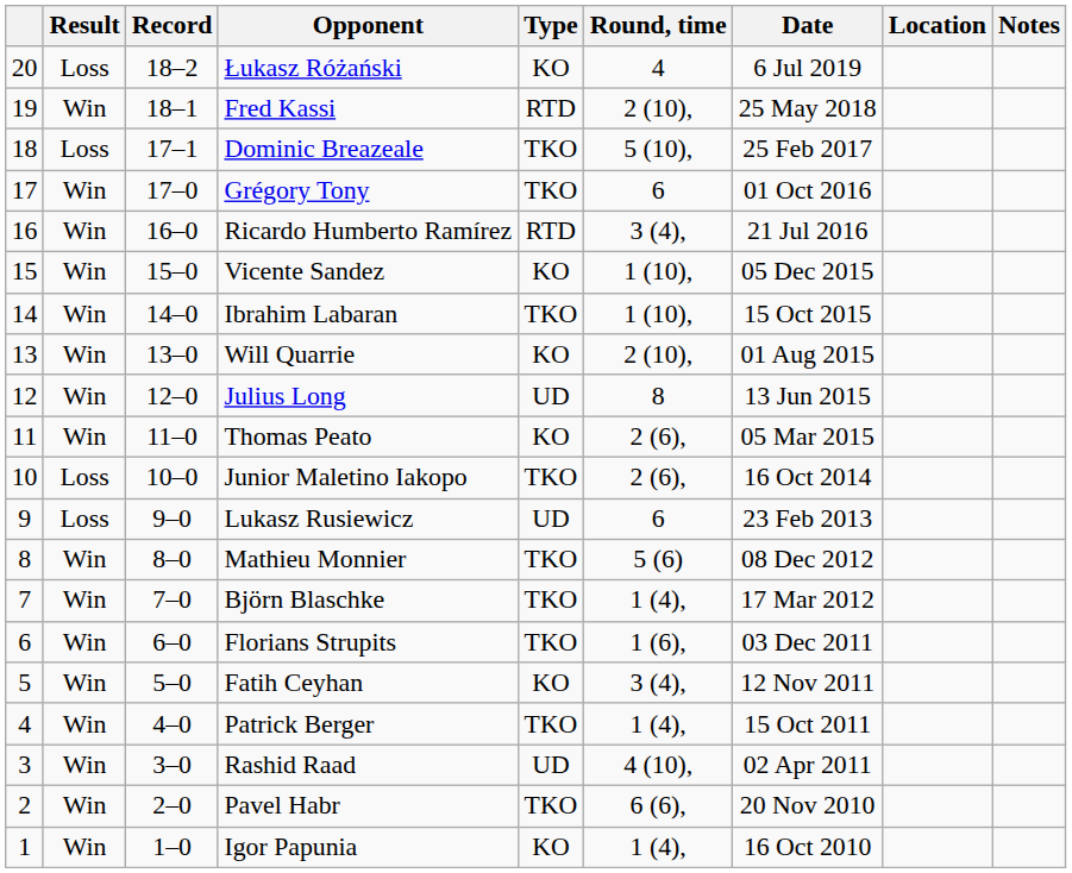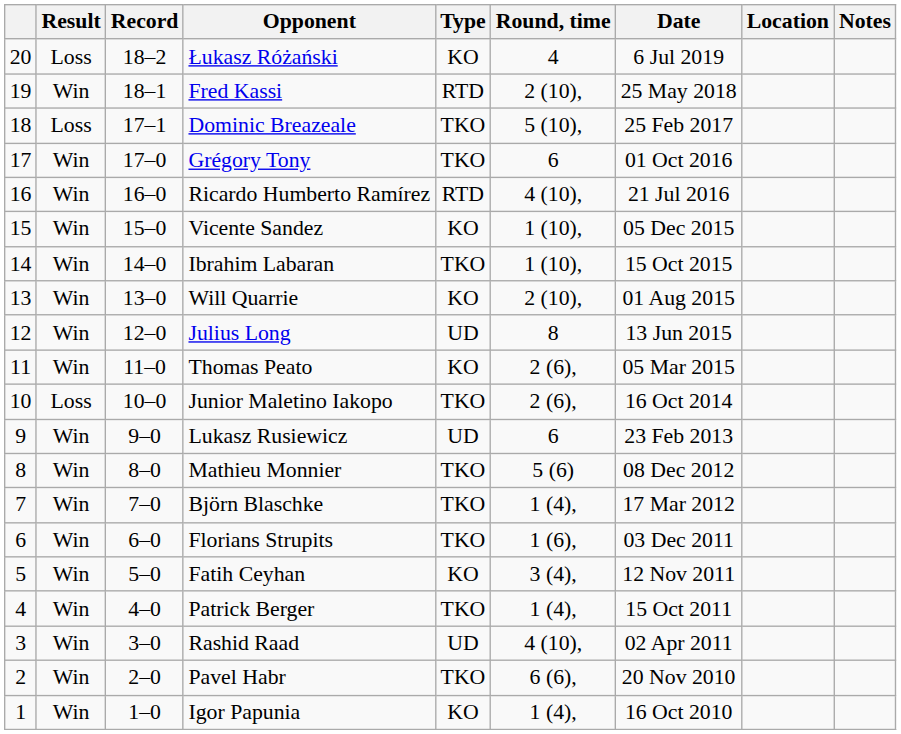Ricardo Humberto Ramírez | Round, time: 3 (4), -> 4 (10),
Lukasz Rusiewicz | Result: Loss -> Win
